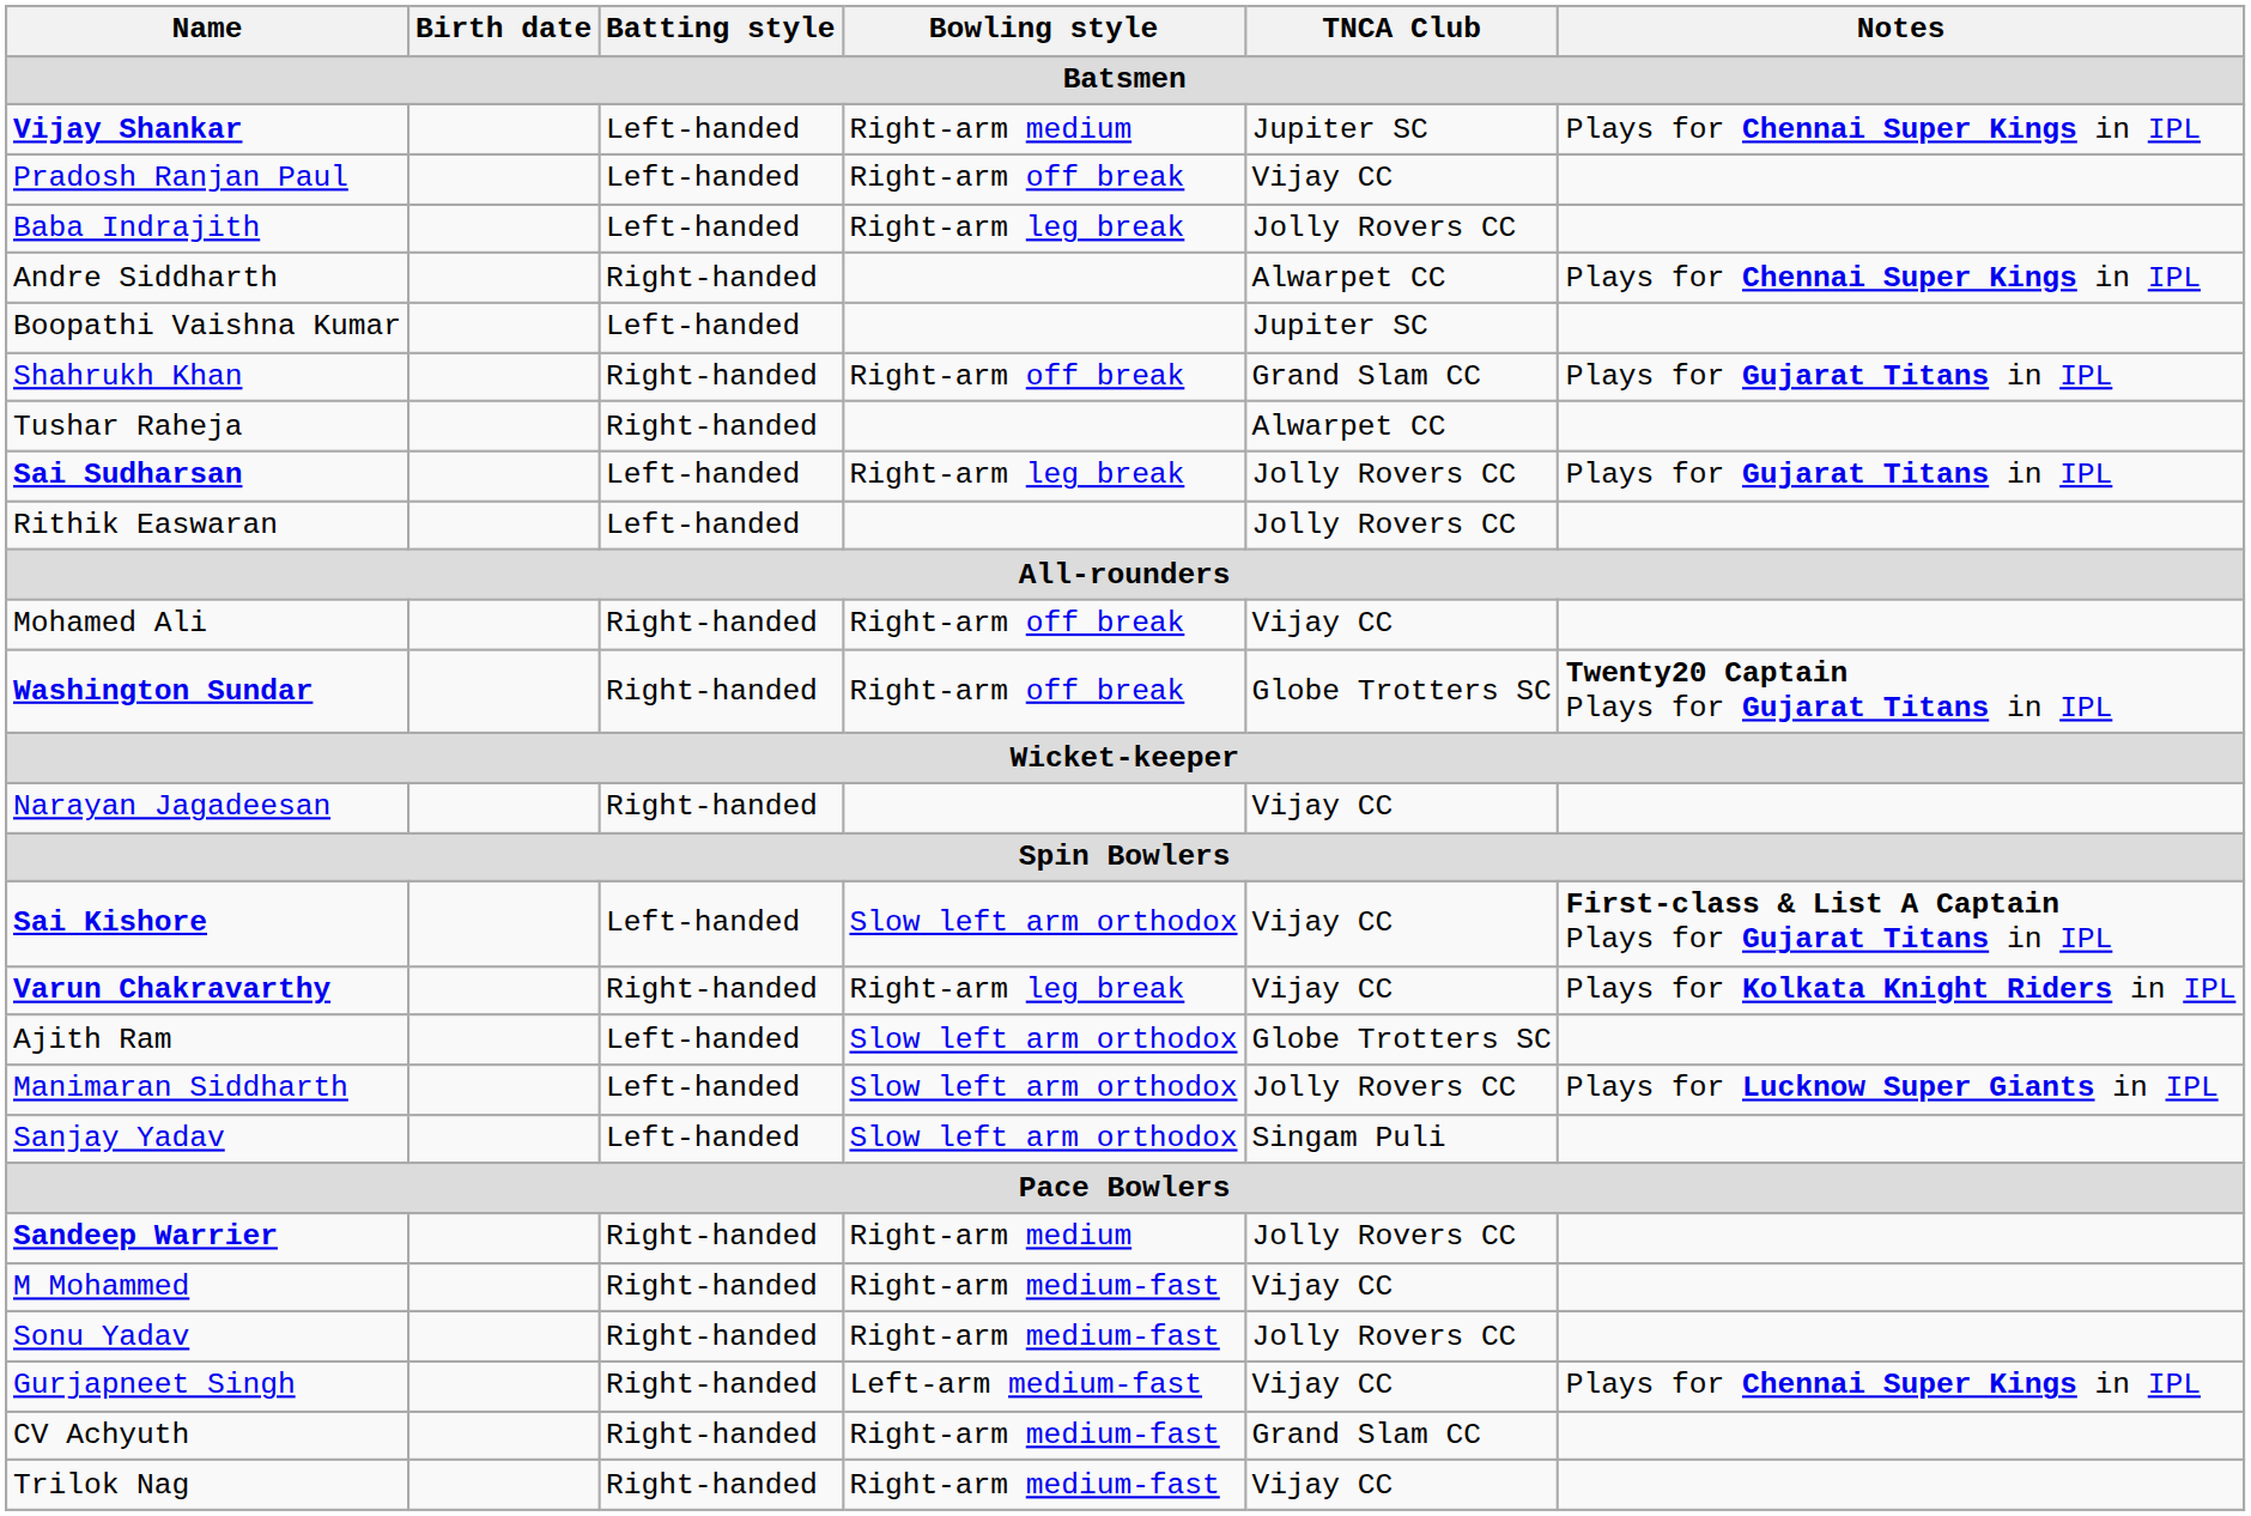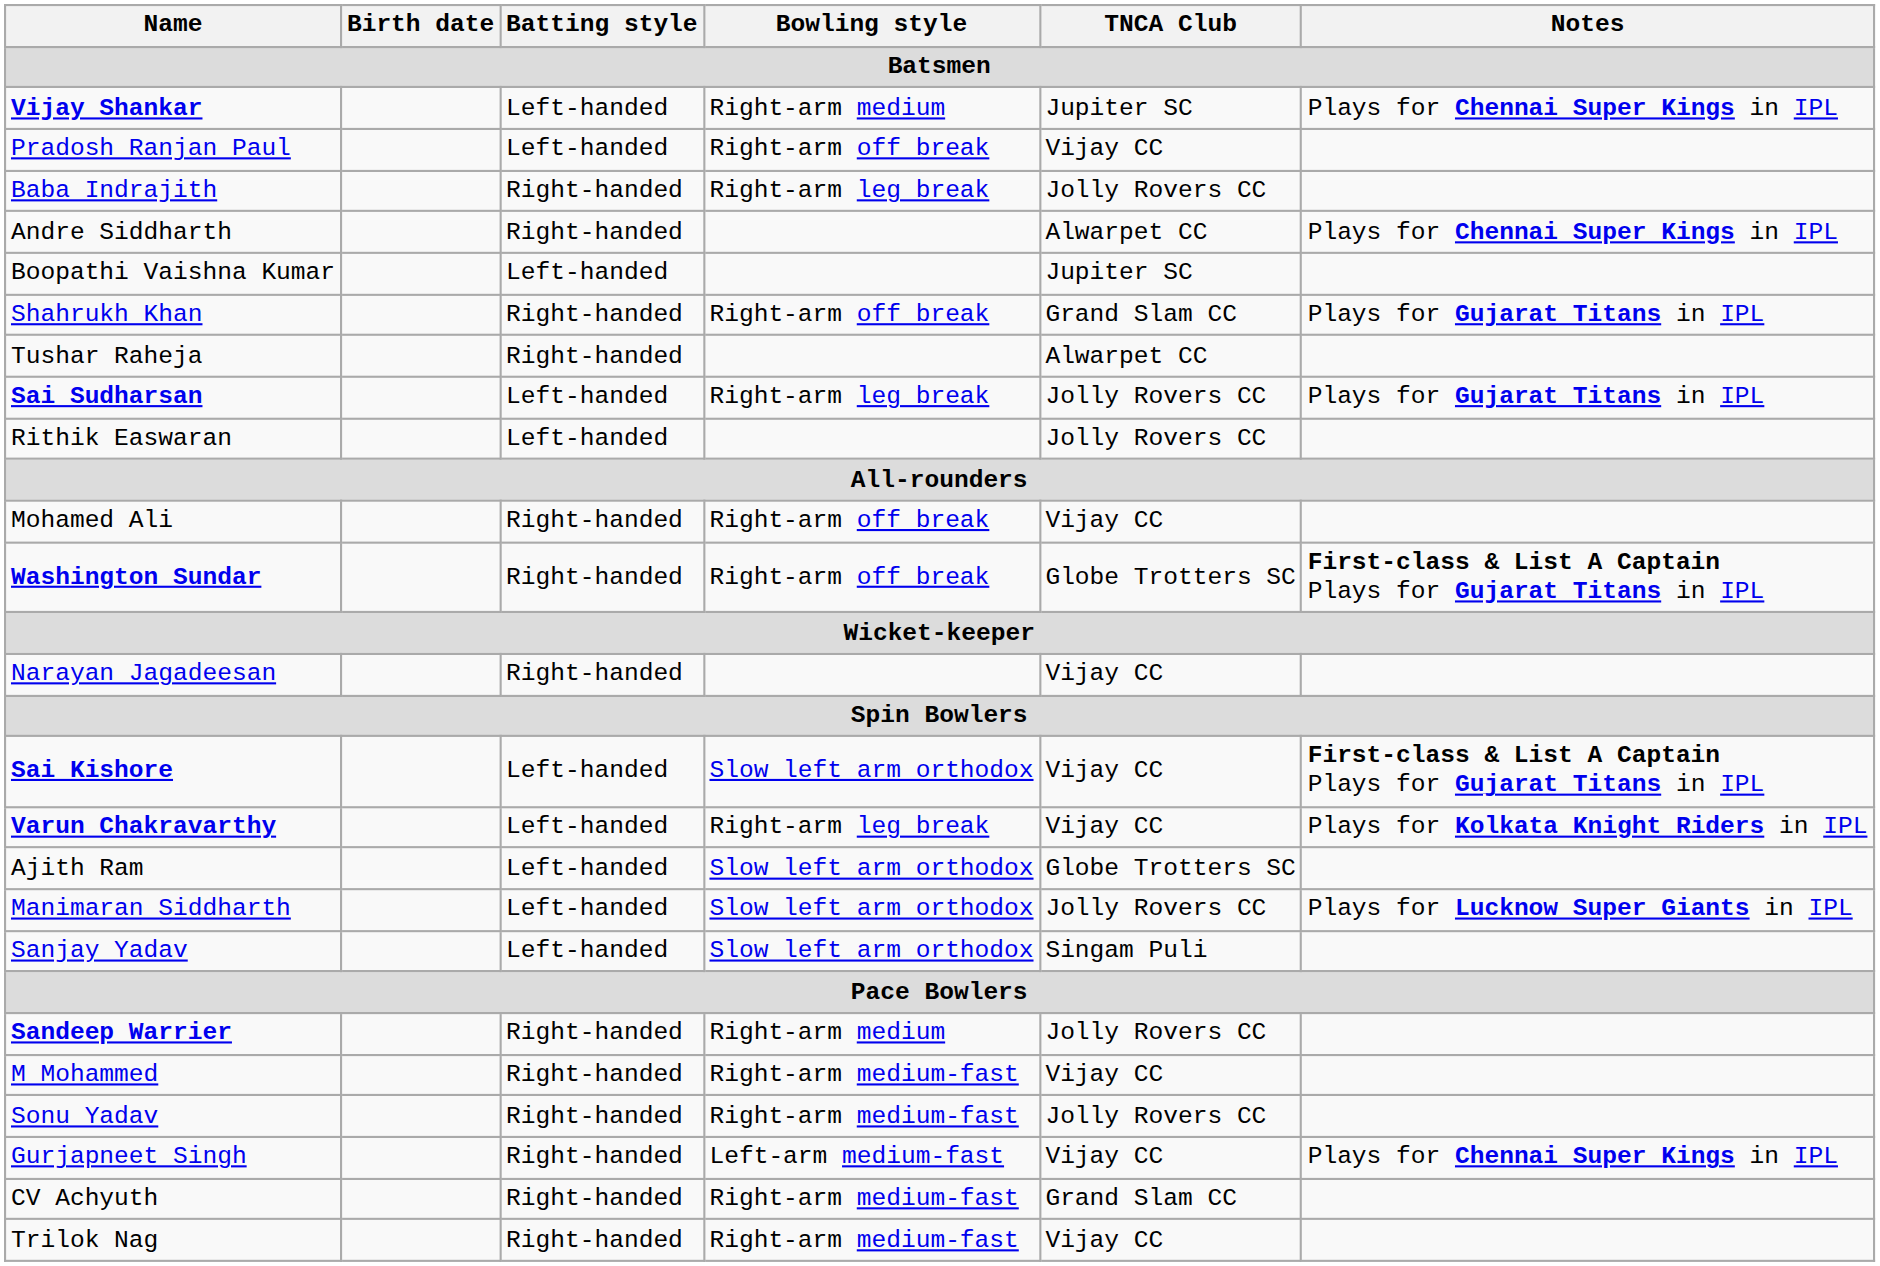Baba Indrajith | Batting style: Left-handed -> Right-handed
Washington Sundar | Notes: Twenty20 Captain Plays for Gujarat Titans in IPL -> First-class & List A Captain Plays for Gujarat Titans in IPL
Varun Chakravarthy | Batting style: Right-handed -> Left-handed
